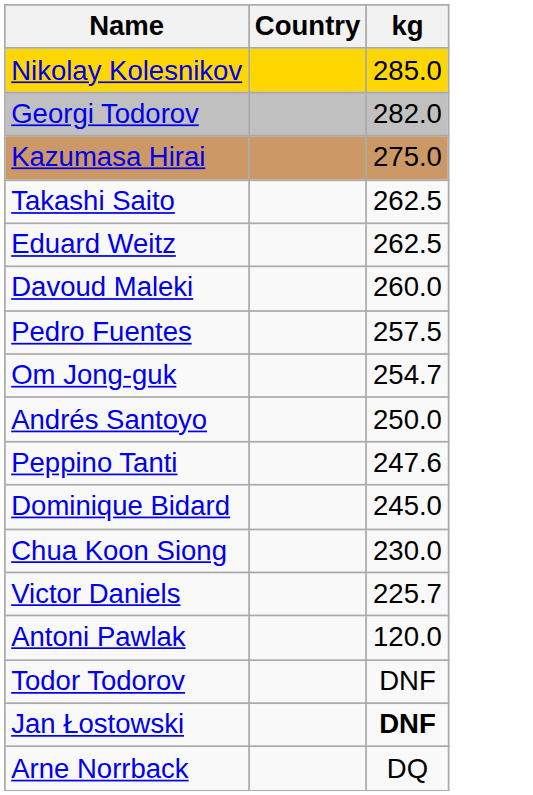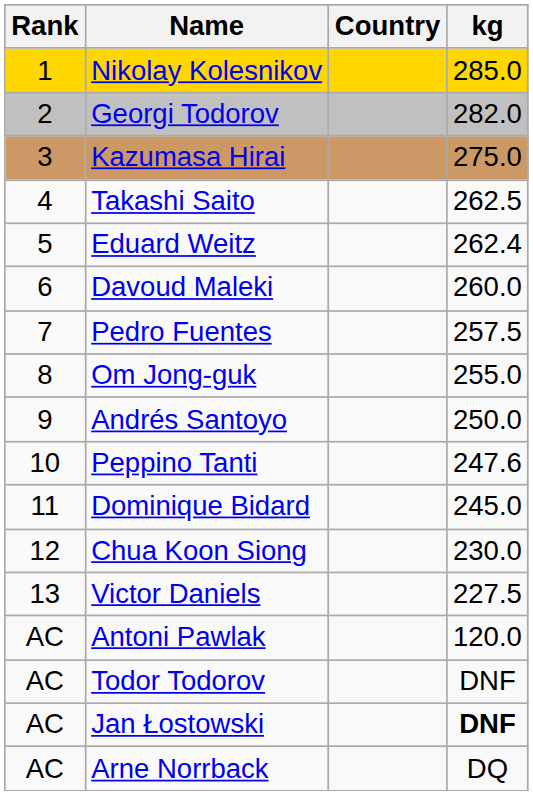+ column: Rank | 1 | 2 | 3 | 4 | 5 | 6 | 7 | 8 | 9 | 10 | 11 | 12 | 13 | AC | AC | AC | AC
Eduard Weitz | kg: 262.5 -> 262.4
Om Jong-guk | kg: 254.7 -> 255.0
Victor Daniels | kg: 225.7 -> 227.5
